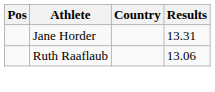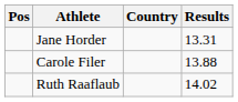+ row: Carole Filer | 13.88
Ruth Raaflaub | Results: 13.06 -> 14.02
